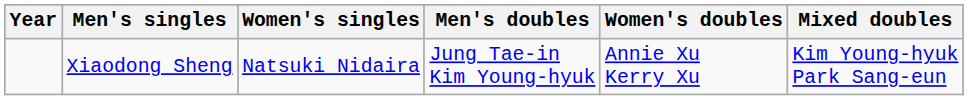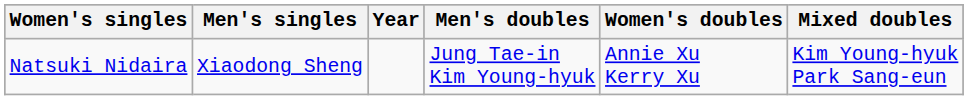columns swapped: Year <-> Women's singles
